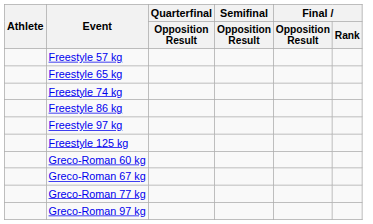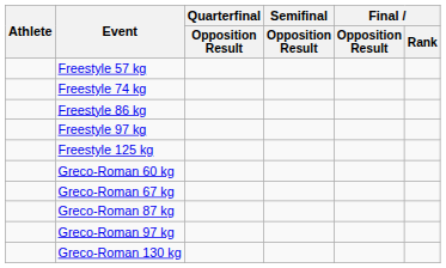- row: Freestyle 65 kg
- row: Greco-Roman 77 kg
+ row: Greco-Roman 87 kg
+ row: Greco-Roman 130 kg
